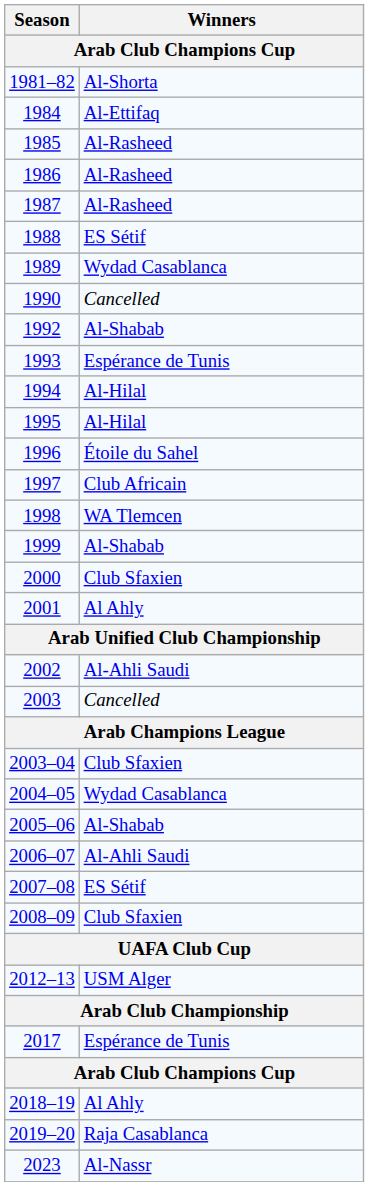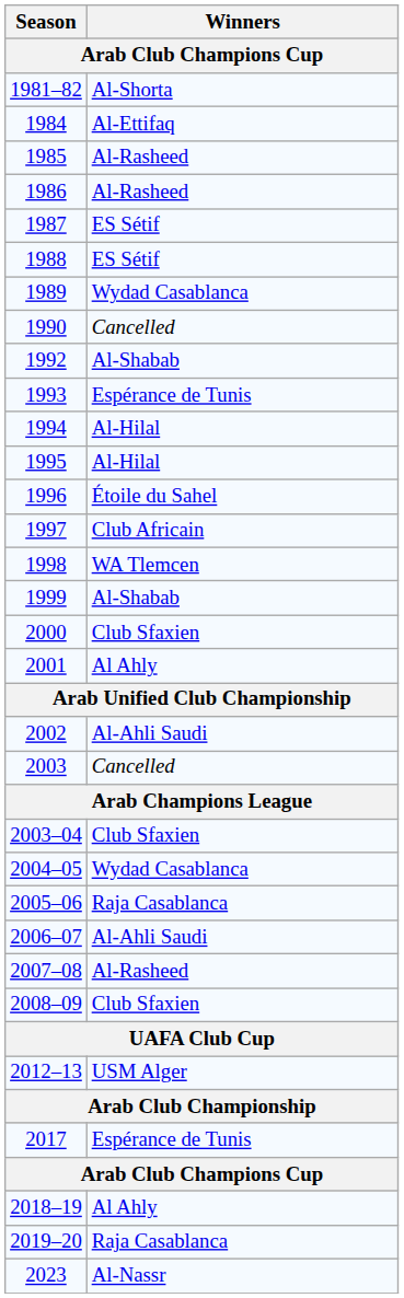1987 | Winners: Al-Rasheed -> ES Sétif
2005–06 | Winners: Al-Shabab -> Raja Casablanca
2007–08 | Winners: ES Sétif -> Al-Rasheed
